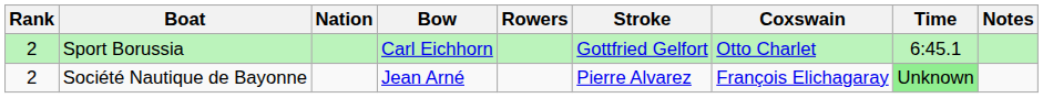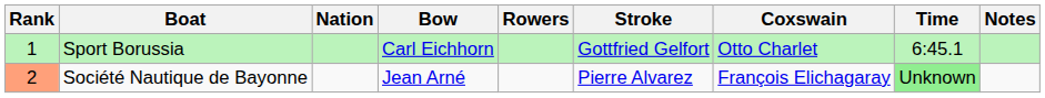Sport Borussia | Rank: 2 -> 1
Société Nautique de Bayonne | Rank: no background -> lightsalmon background
